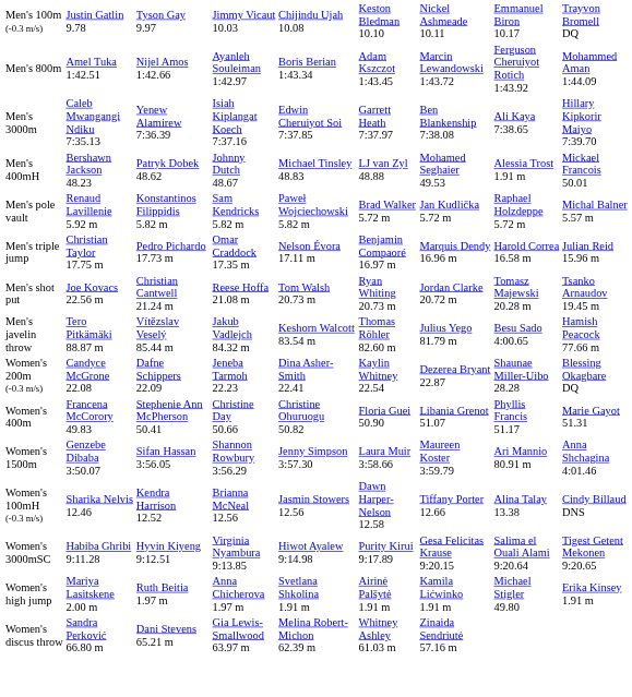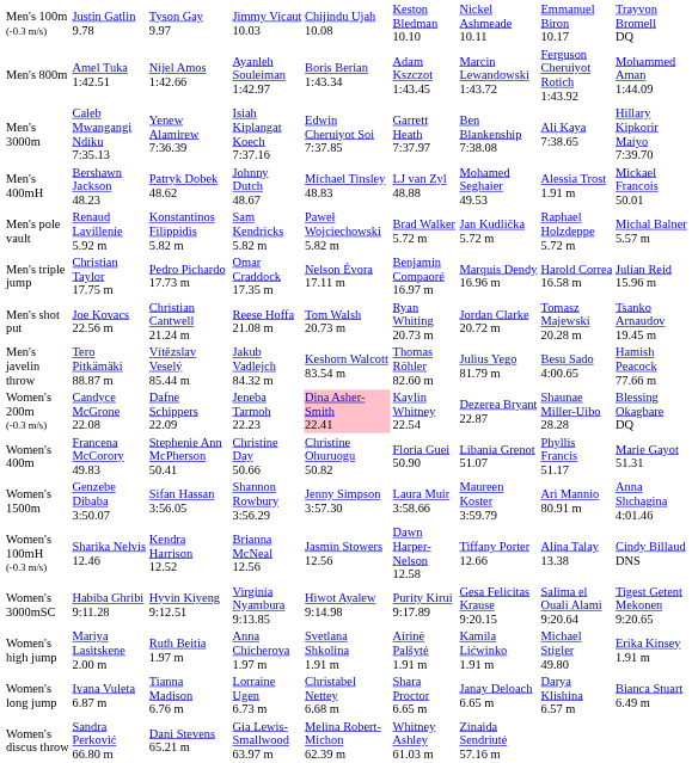Women's 200m (-0.3 m/s) | column 5: no background -> pink background
+ row: Women's long jump | Ivana Vuleta 6.87 m | Tianna Madison 6.76 m | Lorraine Ugen 6.73 m | Christabel Nettey 6.68 m | Shara Proctor 6.65 m | Janay Deloach 6.65 m | Darya Klishina 6.57 m | Bianca Stuart 6.49 m
